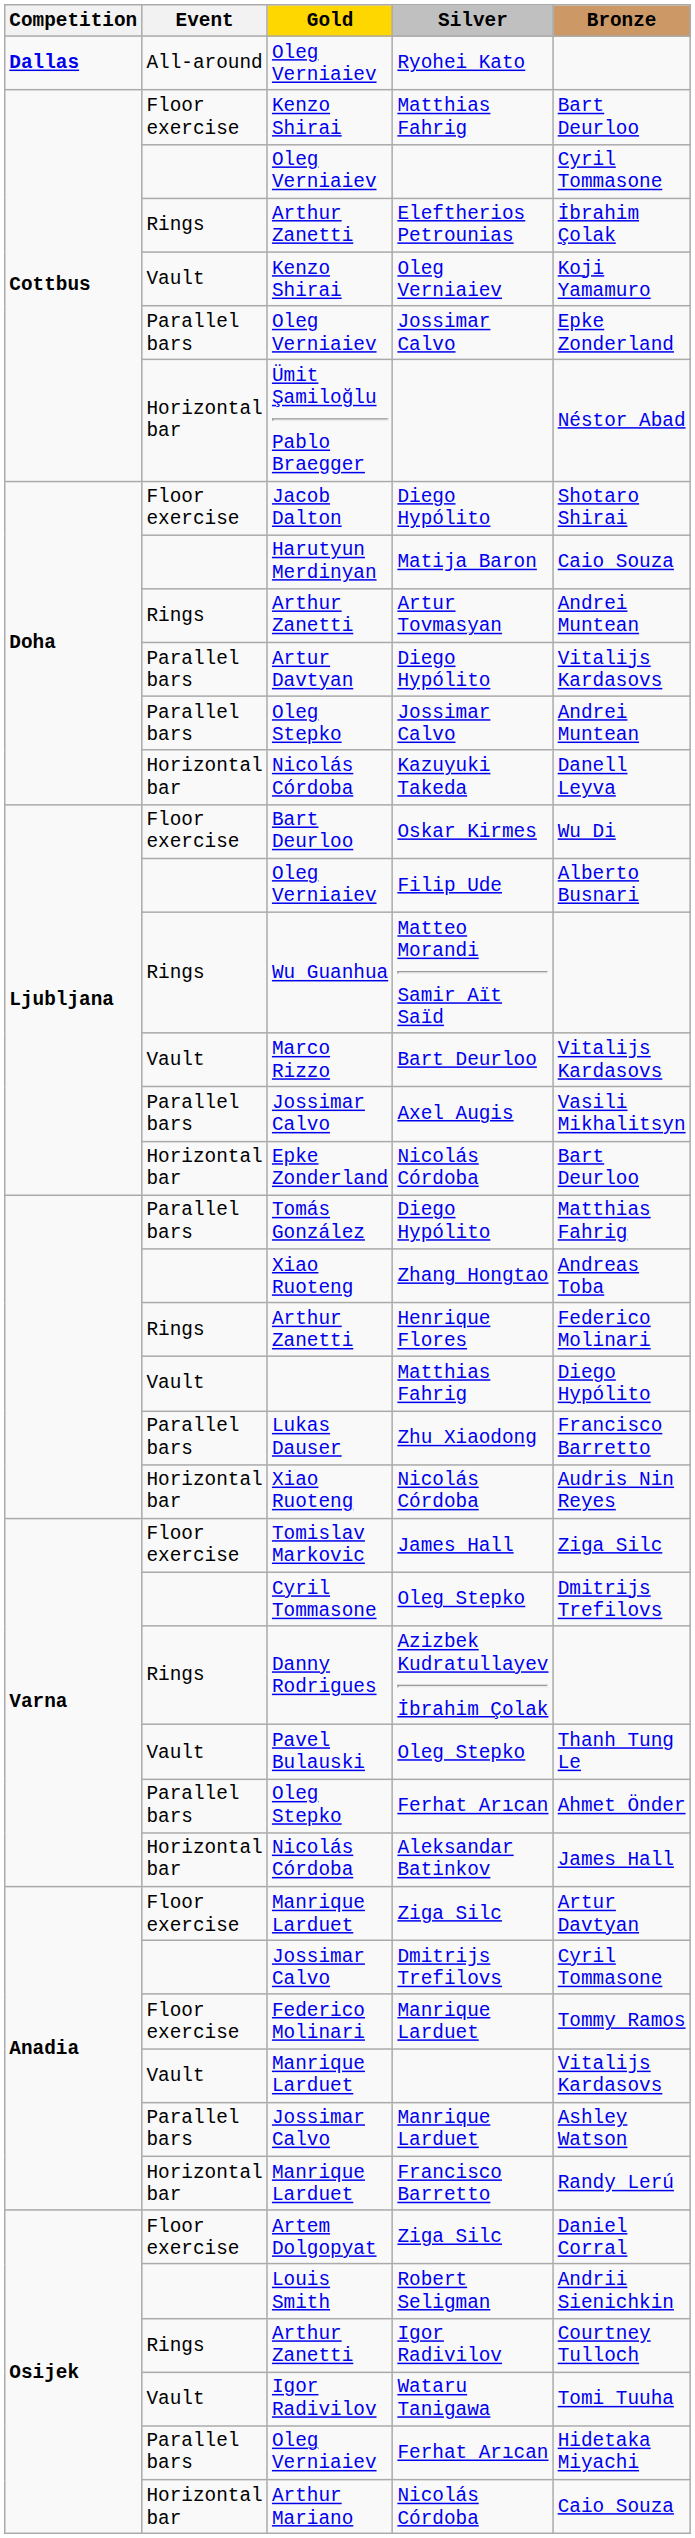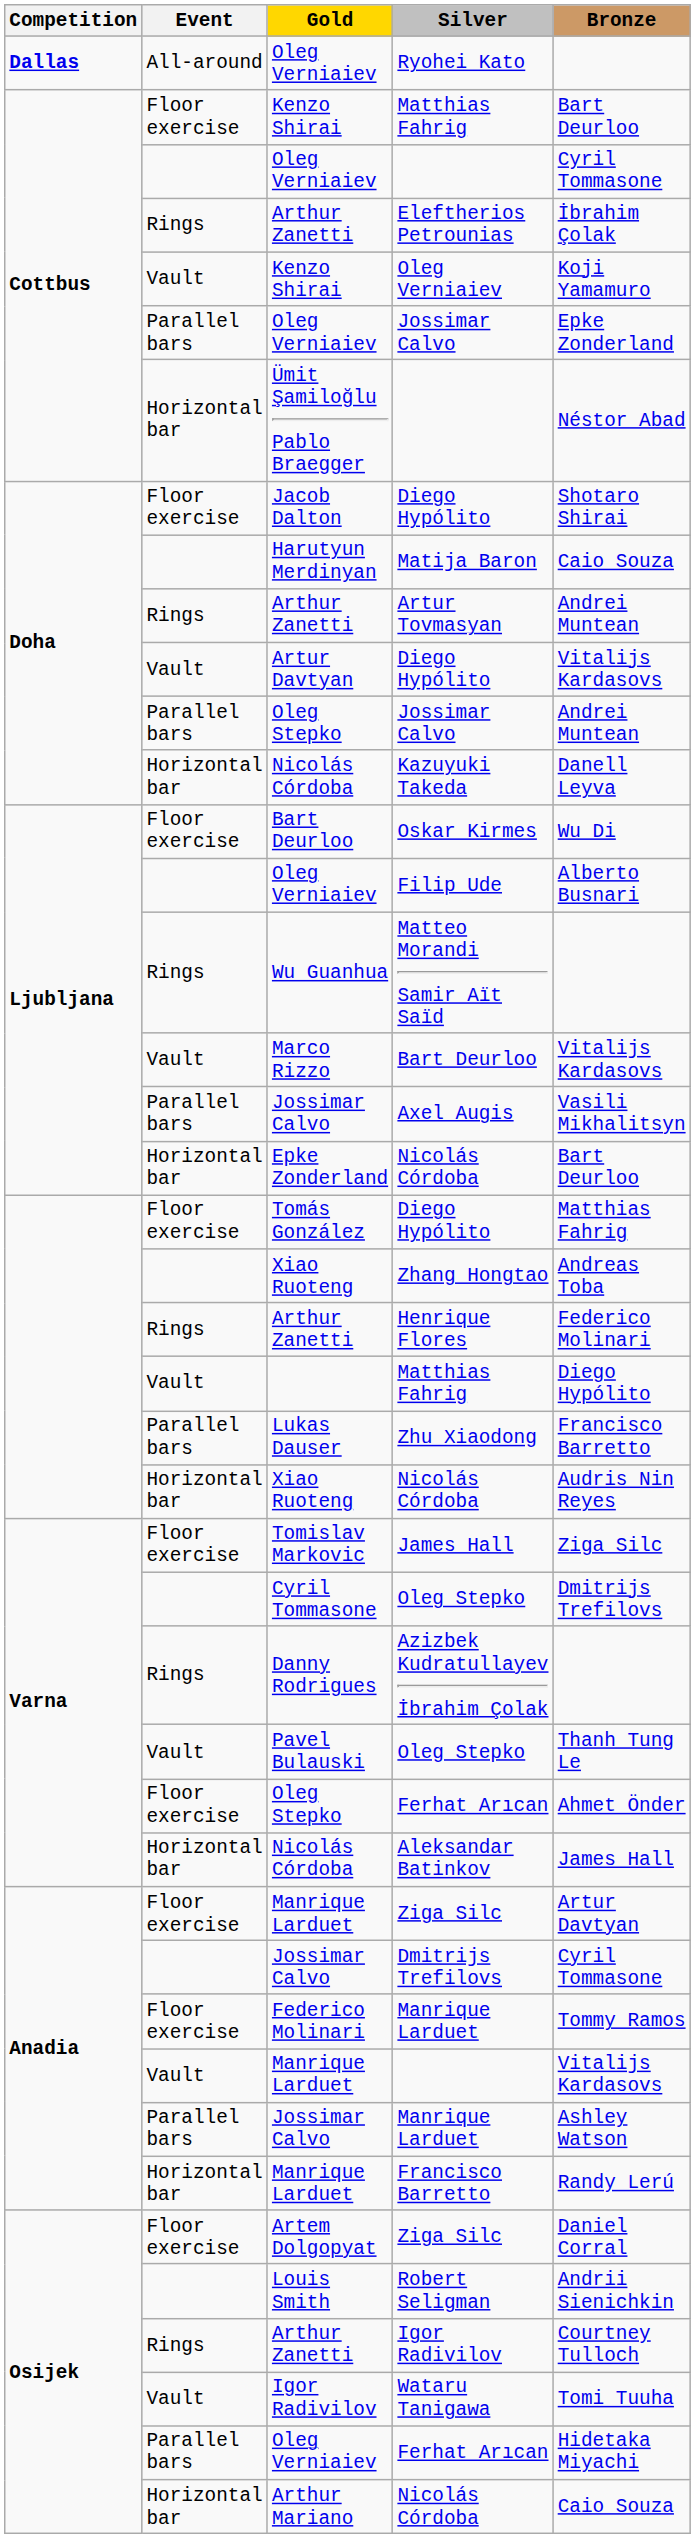Artur Davtyan / Diego Hypólito | Event: Parallel bars -> Vault
Tomás González / Diego Hypólito | Event: Parallel bars -> Floor exercise
Oleg Stepko / Ferhat Arıcan | Event: Parallel bars -> Floor exercise
